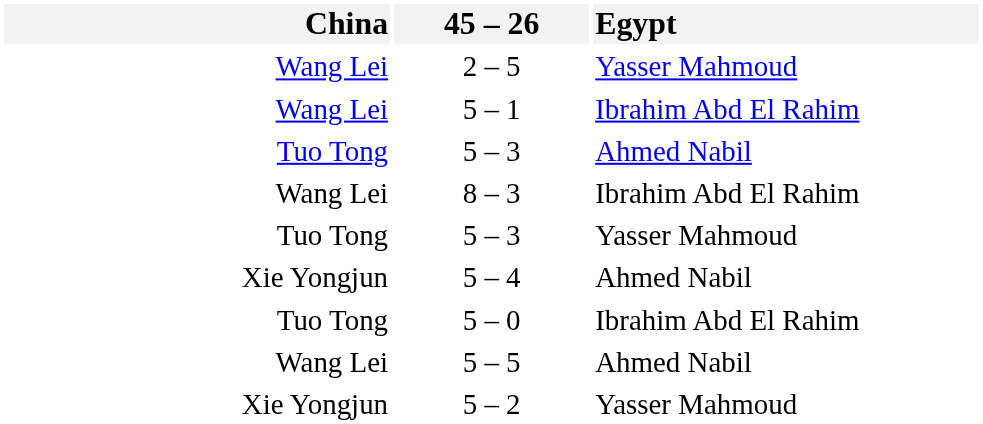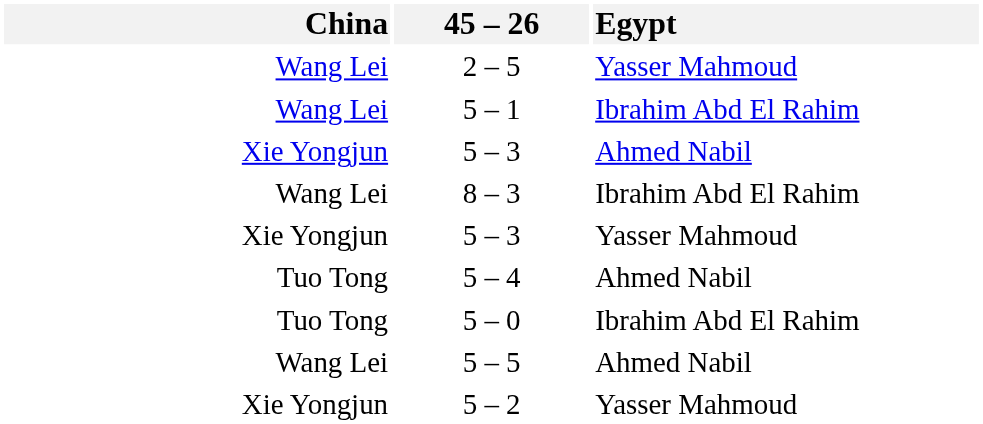5 – 3 / Ahmed Nabil | China: Tuo Tong -> Xie Yongjun
5 – 3 / Yasser Mahmoud | China: Tuo Tong -> Xie Yongjun
5 – 4 | China: Xie Yongjun -> Tuo Tong
